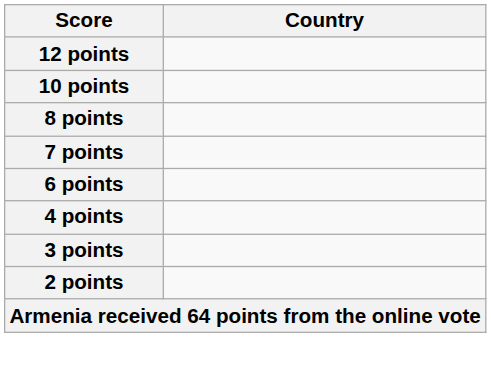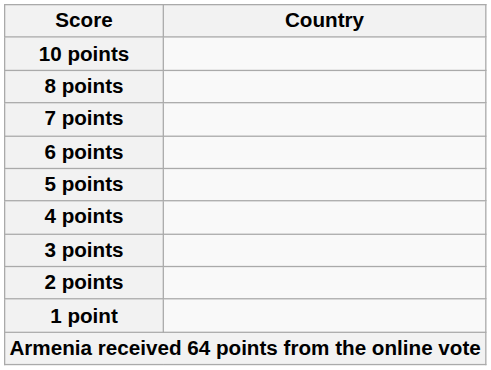- row: 12 points
+ row: 5 points
+ row: 1 point
